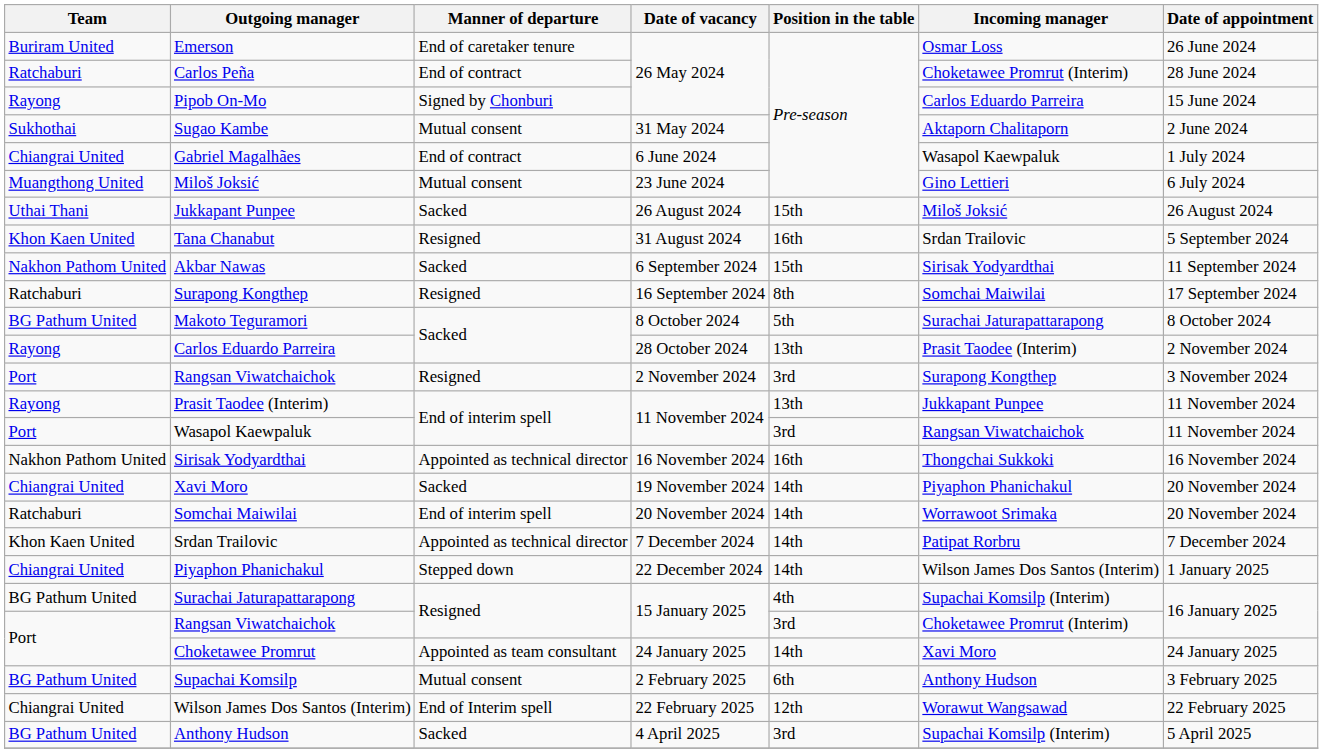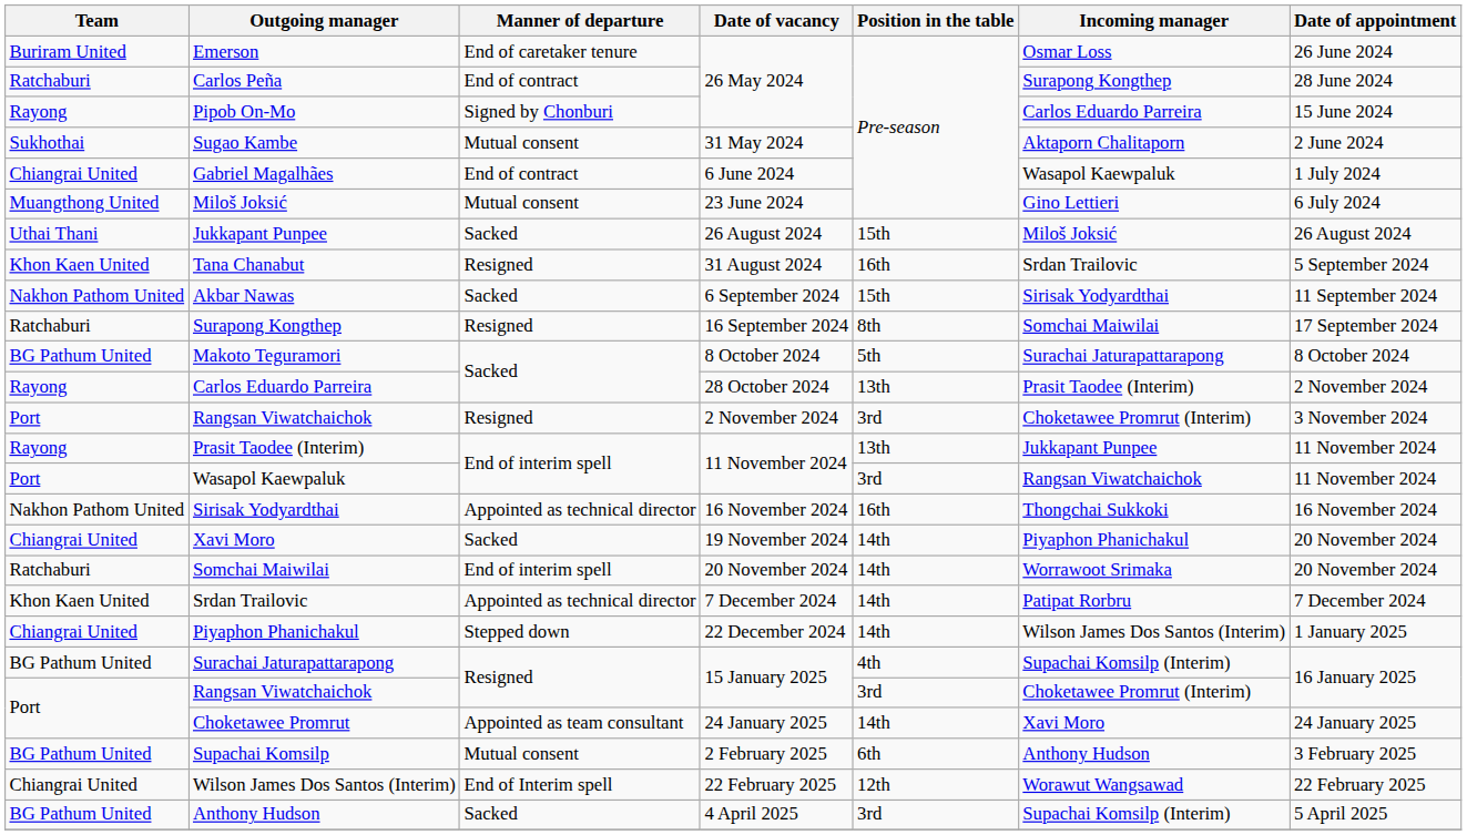Carlos Peña | Incoming manager: Choketawee Promrut (Interim) -> Surapong Kongthep
Rangsan Viwatchaichok / 2 November 2024 | Incoming manager: Surapong Kongthep -> Choketawee Promrut (Interim)
